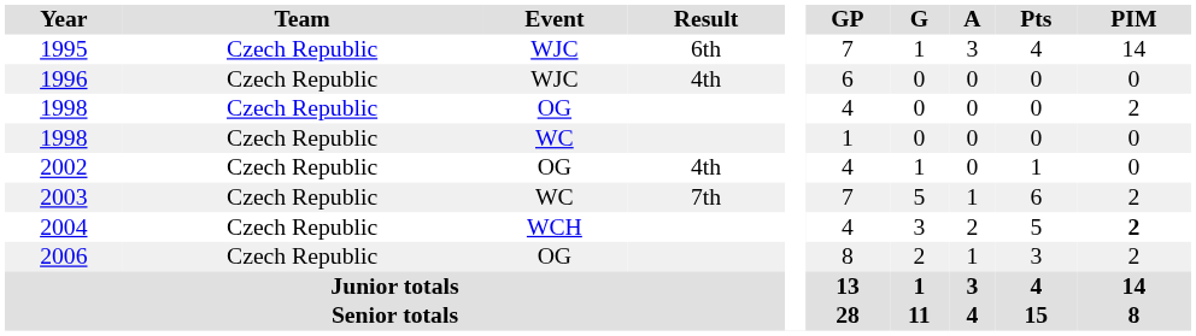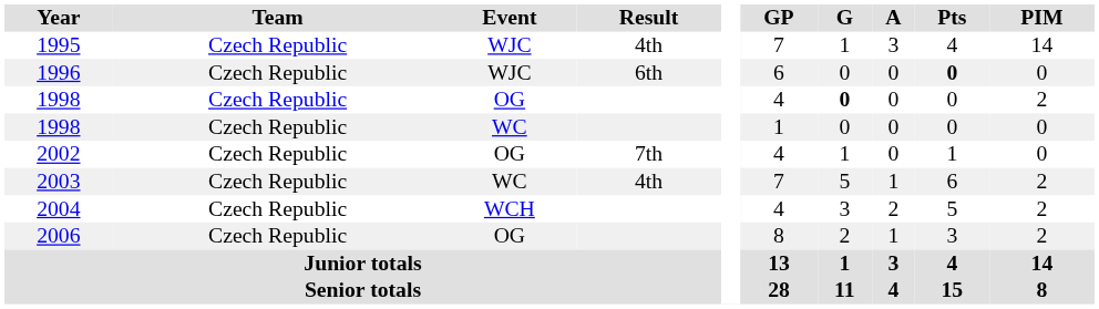1995 | Result: 6th -> 4th
1996 | Result: 4th -> 6th
1996 | Pts: normal -> bold
1998 / OG | G: normal -> bold
2002 | Result: 4th -> 7th
2003 | Result: 7th -> 4th
2004 | PIM: bold -> normal
